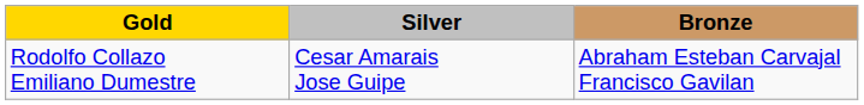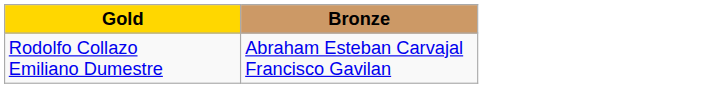- column: Silver | Cesar Amarais Jose Guipe
